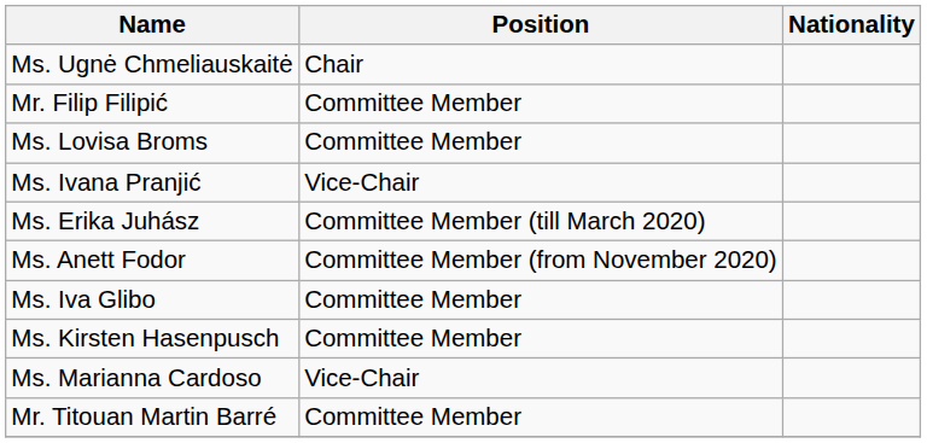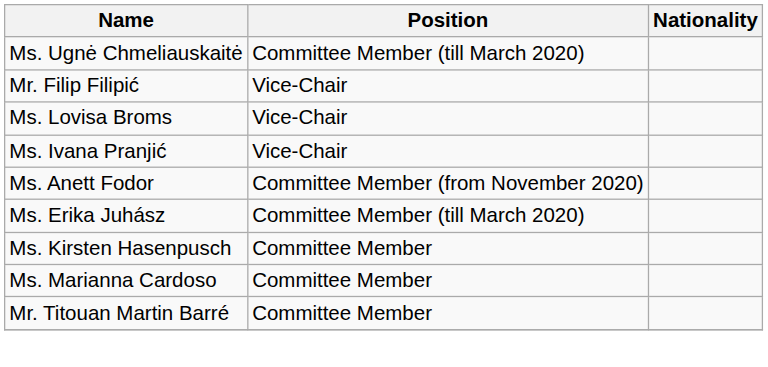Ms. Ugnė Chmeliauskaitė | Position: Chair -> Committee Member (till March 2020)
Mr. Filip Filipić | Position: Committee Member -> Vice-Chair
Ms. Lovisa Broms | Position: Committee Member -> Vice-Chair
rows swapped: Ms. Erika Juhász <-> Ms. Anett Fodor
- row: Ms. Iva Glibo | Committee Member
Ms. Marianna Cardoso | Position: Vice-Chair -> Committee Member
